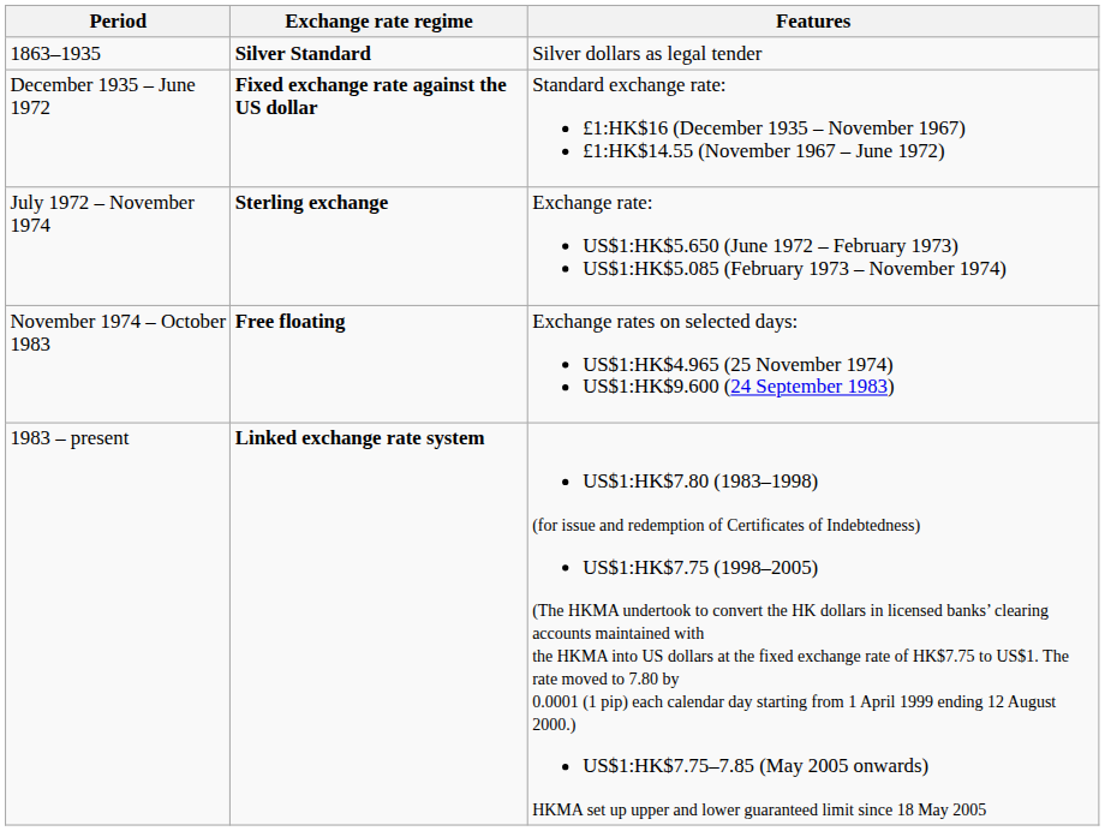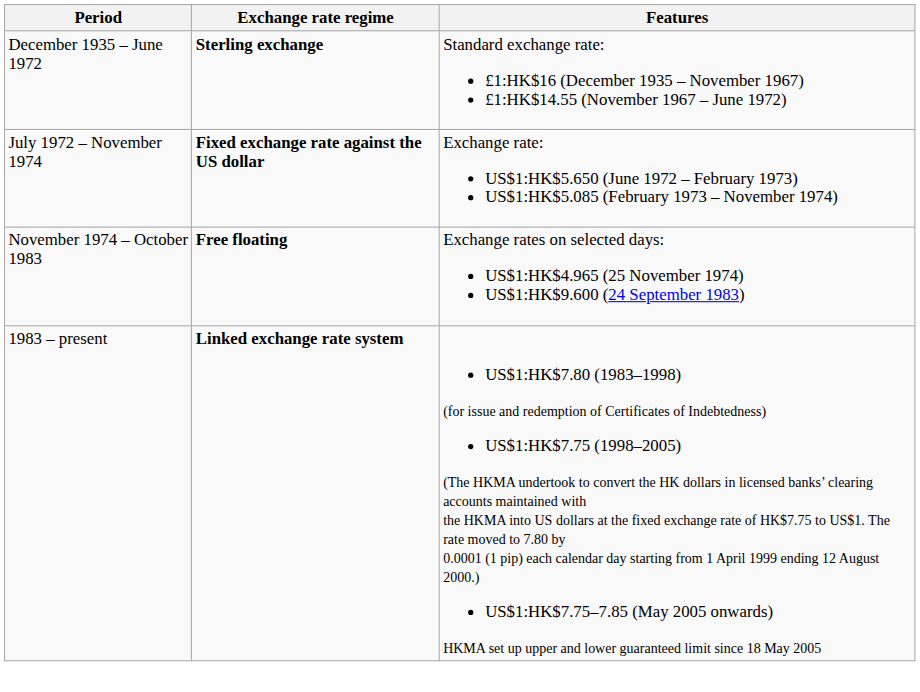- row: 1863–1935 | Silver Standard | Silver dollars as legal tender
December 1935 – June 1972 | Exchange rate regime: Fixed exchange rate against the US dollar -> Sterling exchange
July 1972 – November 1974 | Exchange rate regime: Sterling exchange -> Fixed exchange rate against the US dollar
